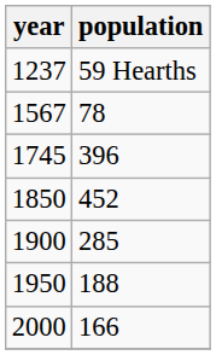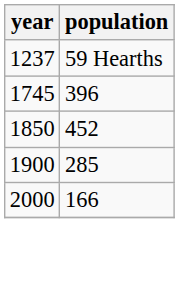- row: 1567 | 78
- row: 1950 | 188
